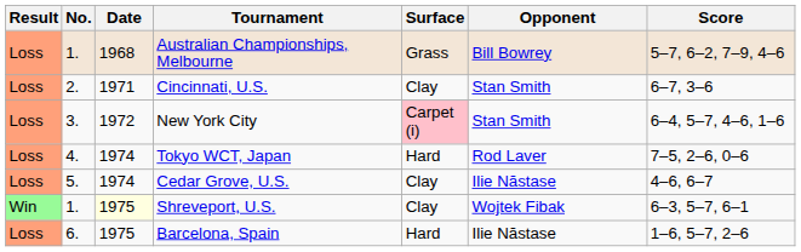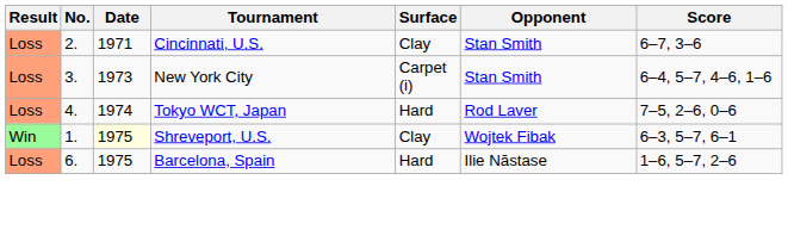- row: Loss | 1. | 1968 | Australian Championships, Melbourne | Grass | Bill Bowrey | 5–7, 6–2, 7–9, 4–6
New York City | Date: 1972 -> 1973
New York City | Surface: pink background -> no background
- row: Loss | 5. | 1974 | Cedar Grove, U.S. | Clay | Ilie Năstase | 4–6, 6–7
